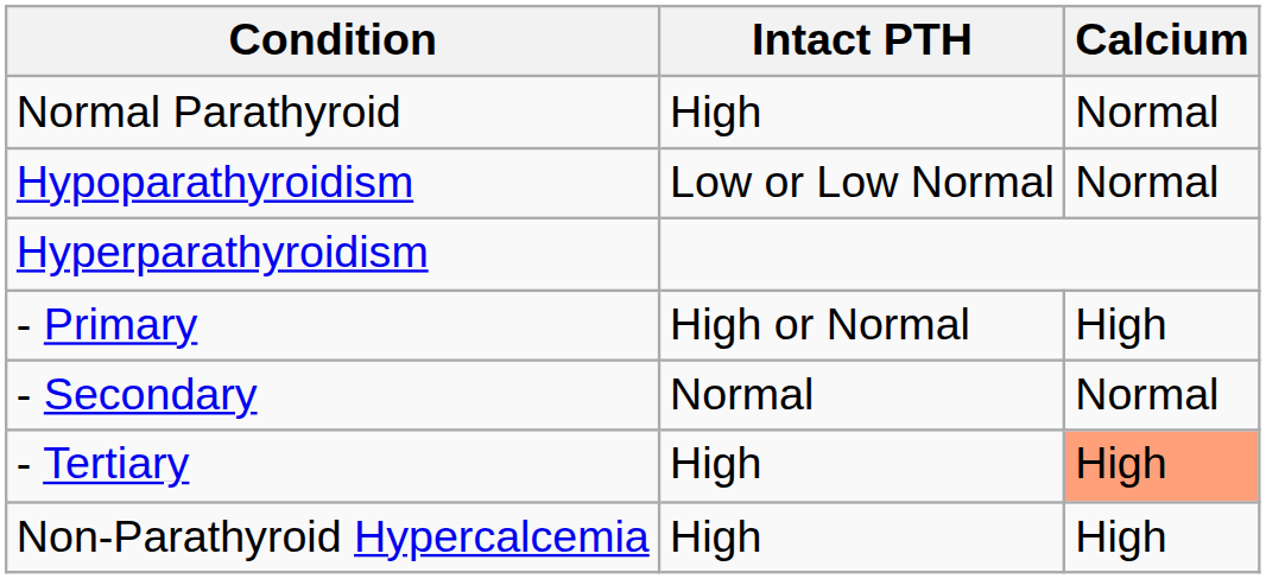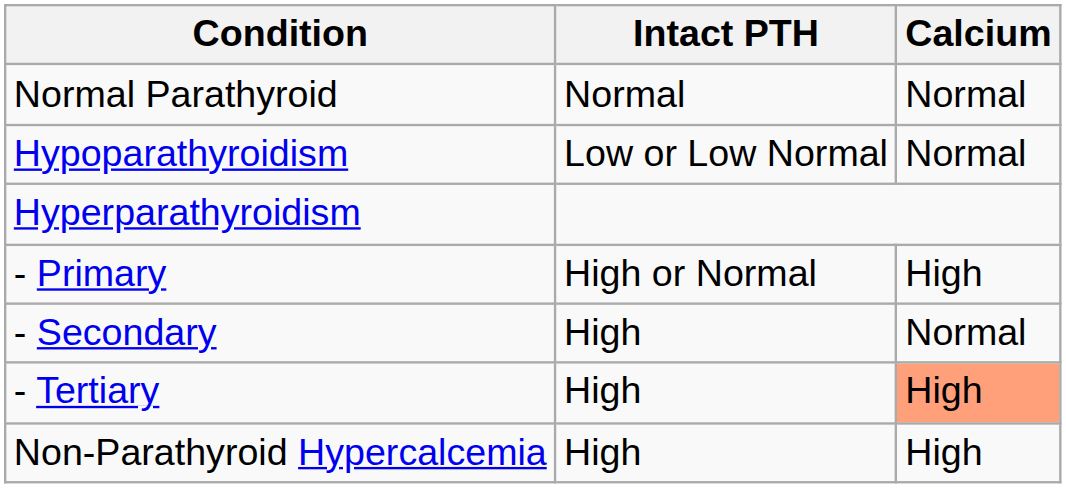Normal Parathyroid | Intact PTH: High -> Normal
- Secondary | Intact PTH: Normal -> High
